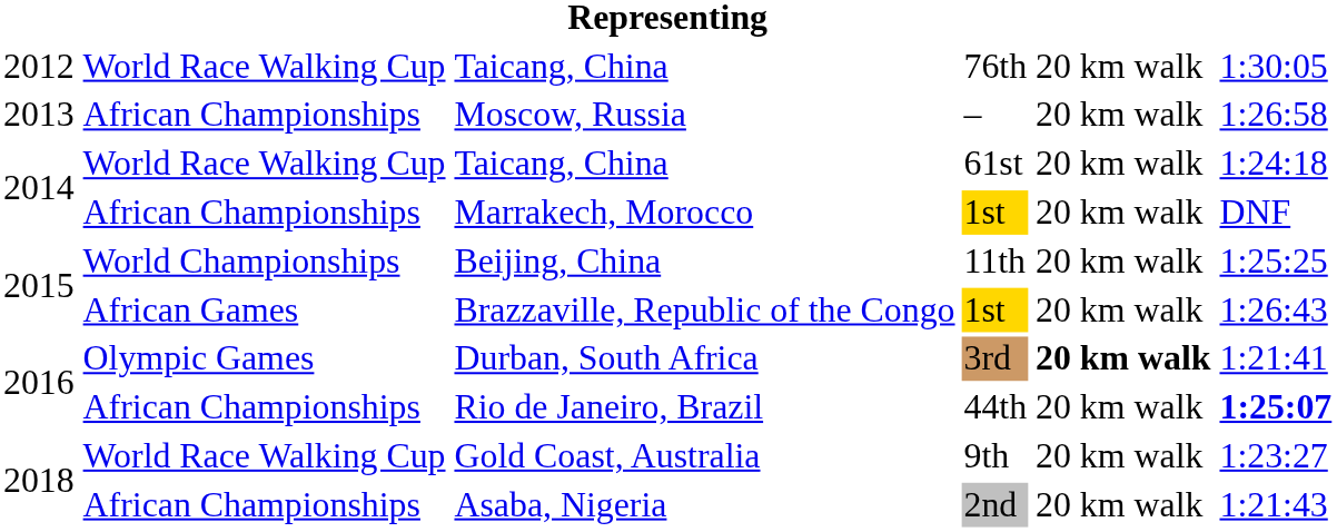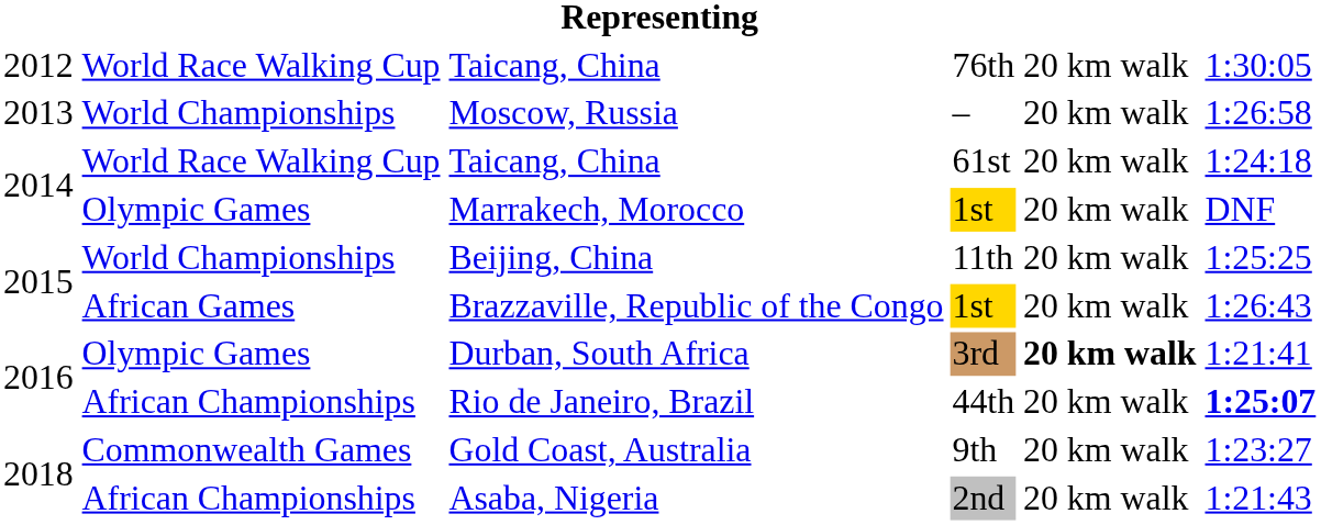Moscow, Russia | column 2: African Championships -> World Championships
Marrakech, Morocco | column 2: African Championships -> Olympic Games
Gold Coast, Australia | column 2: World Race Walking Cup -> Commonwealth Games
